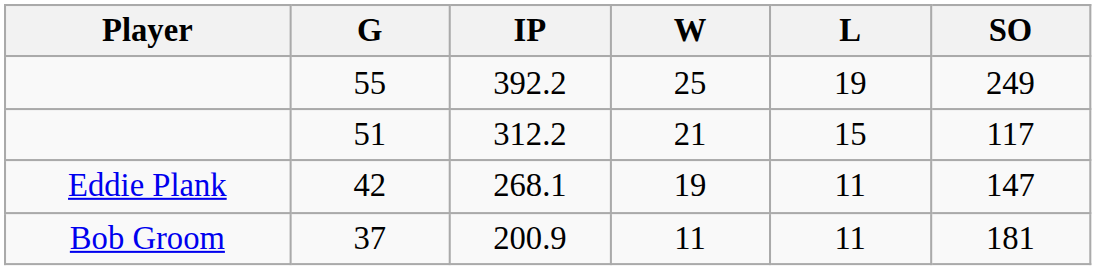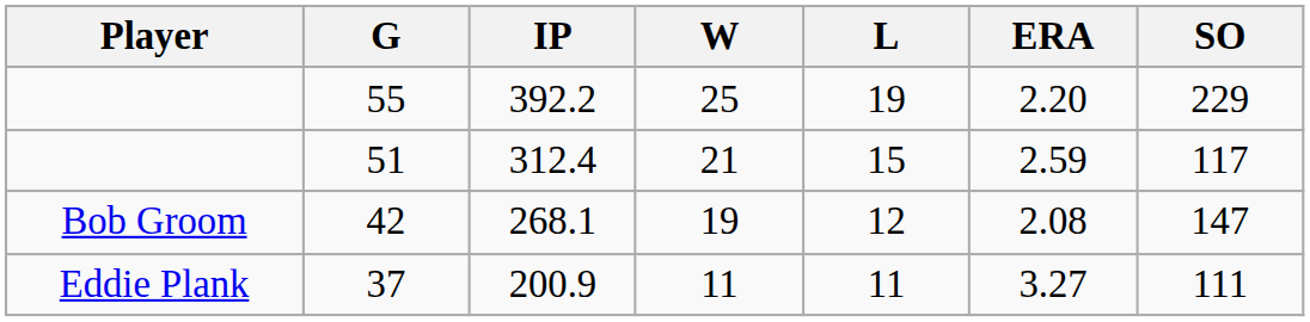+ column: ERA | 2.20 | 2.59 | 2.08 | 3.27
55 | SO: 249 -> 229
51 | IP: 312.2 -> 312.4
42 | Player: Eddie Plank -> Bob Groom
42 | L: 11 -> 12
37 | Player: Bob Groom -> Eddie Plank
37 | SO: 181 -> 111
